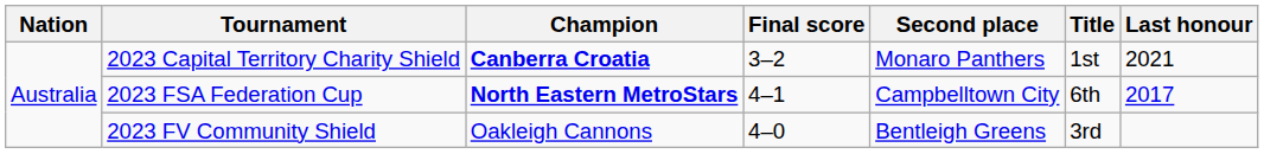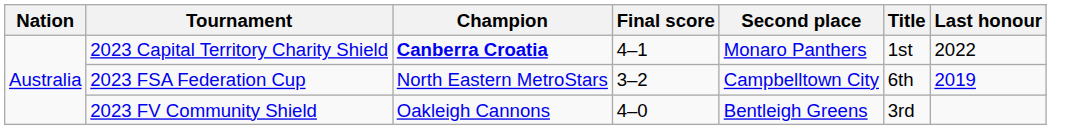2023 Capital Territory Charity Shield | Final score: 3–2 -> 4–1
2023 Capital Territory Charity Shield | Last honour: 2021 -> 2022
2023 FSA Federation Cup | Champion: bold -> normal
2023 FSA Federation Cup | Final score: 4–1 -> 3–2
2023 FSA Federation Cup | Last honour: 2017 -> 2019
